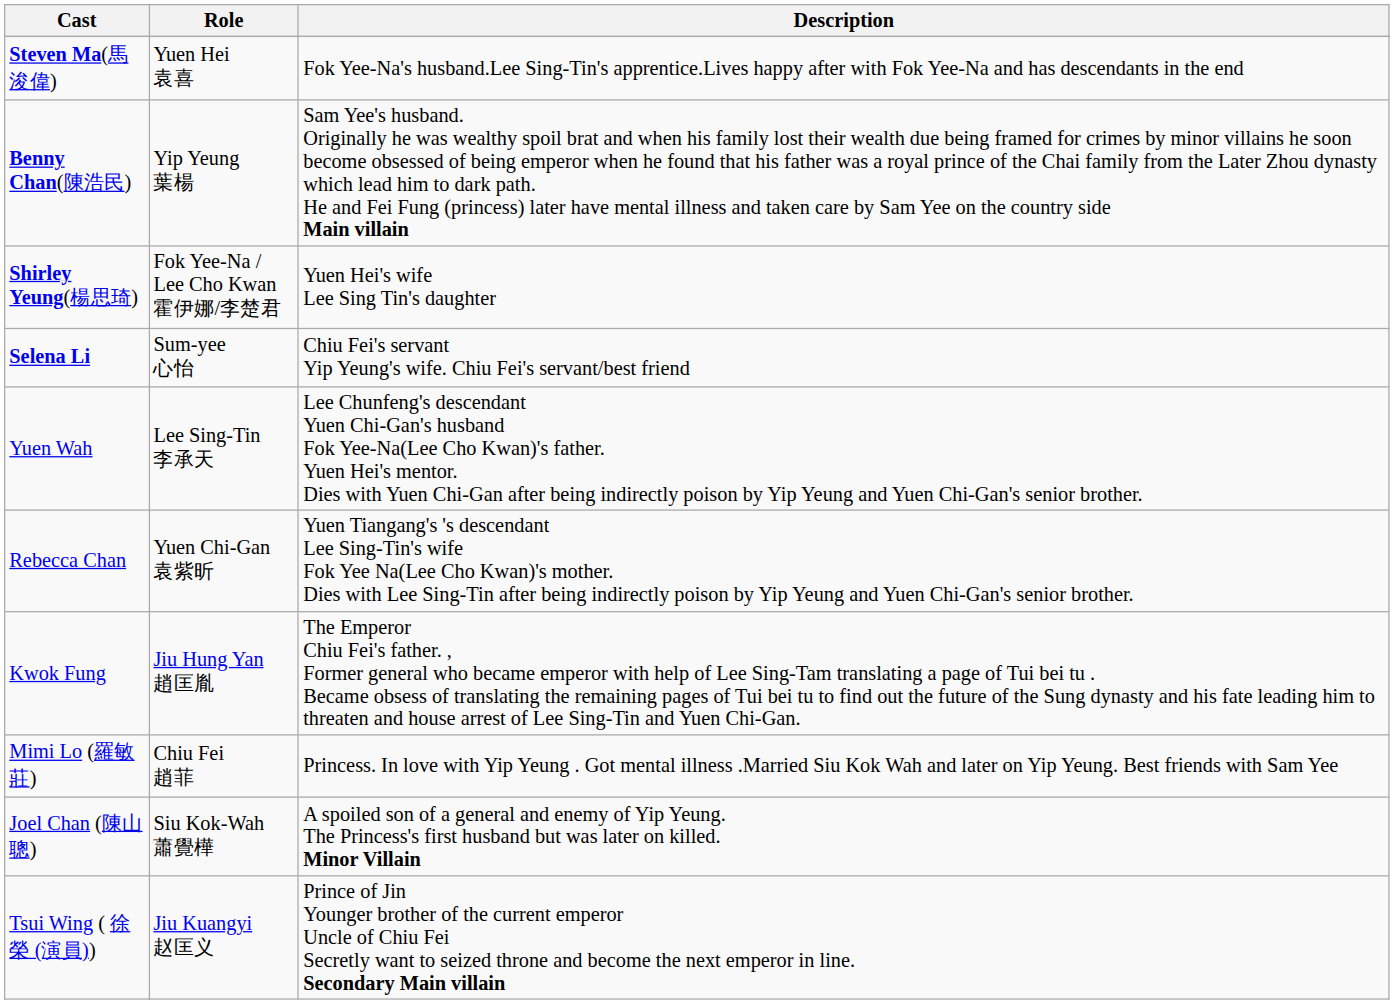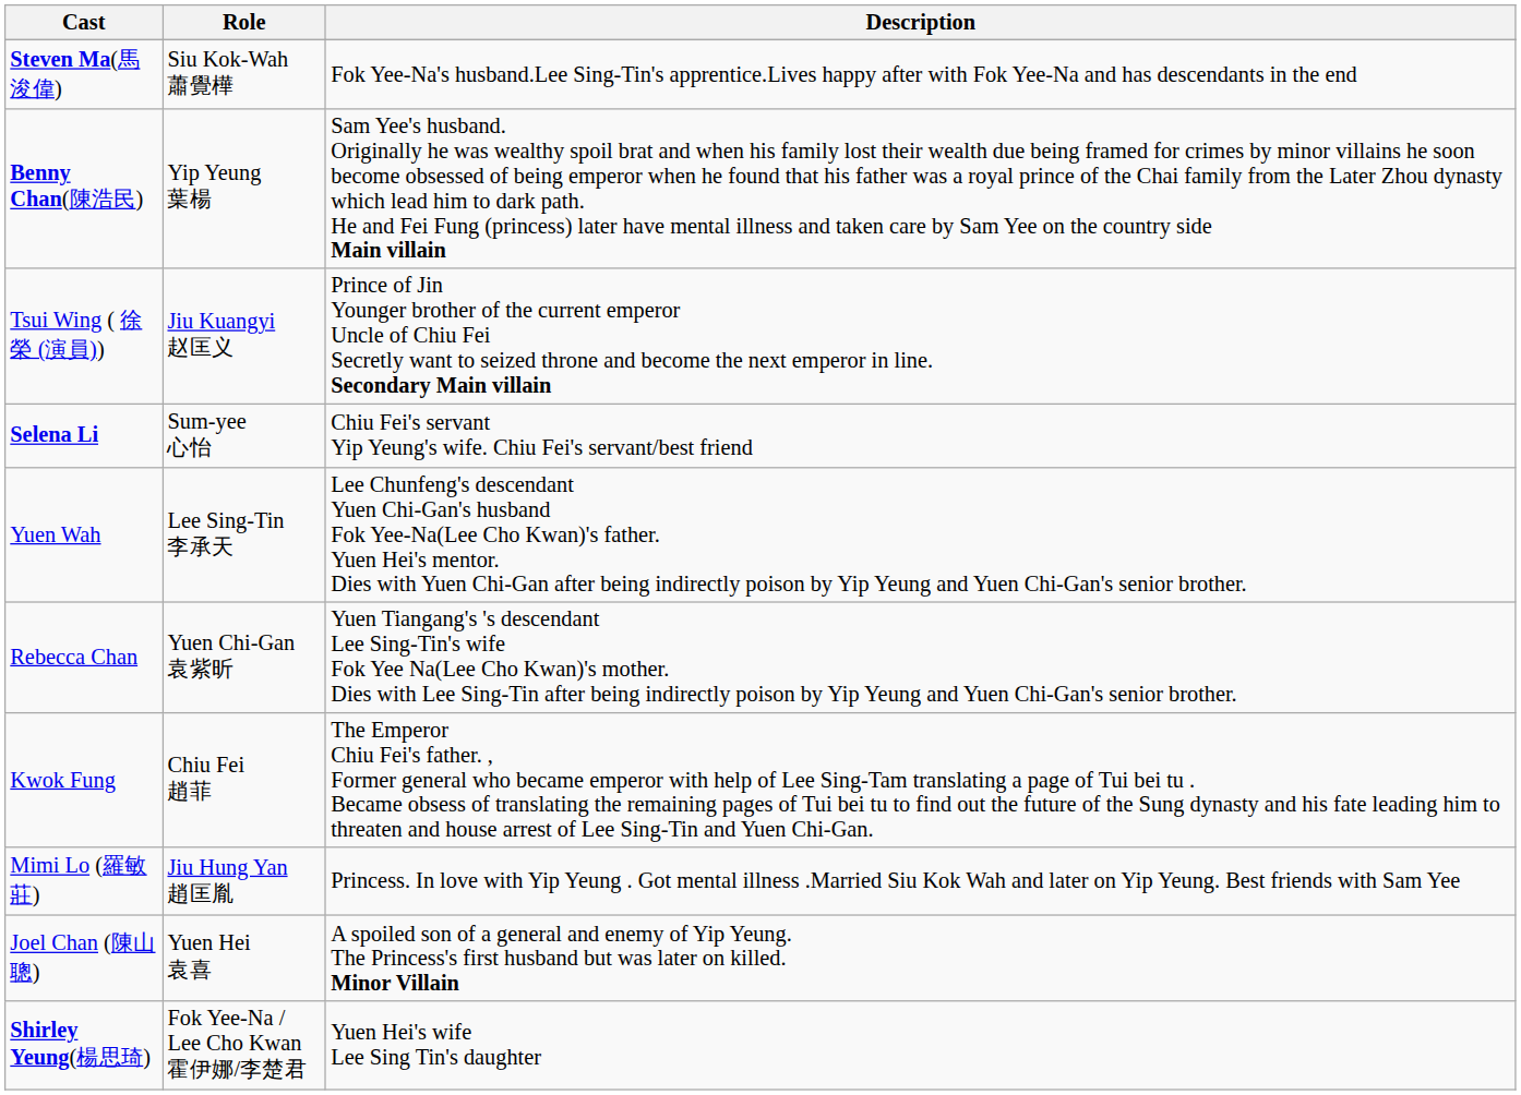Steven Ma(馬浚偉) | Role: Yuen Hei 袁喜 -> Siu Kok-Wah 蕭覺樺
rows swapped: Shirley Yeung(楊思琦) <-> Tsui Wing ( 徐榮 (演員))
Kwok Fung | Role: Jiu Hung Yan 趙匡胤 -> Chiu Fei 趙菲
Mimi Lo (羅敏莊) | Role: Chiu Fei 趙菲 -> Jiu Hung Yan 趙匡胤
Joel Chan (陳山聰) | Role: Siu Kok-Wah 蕭覺樺 -> Yuen Hei 袁喜
